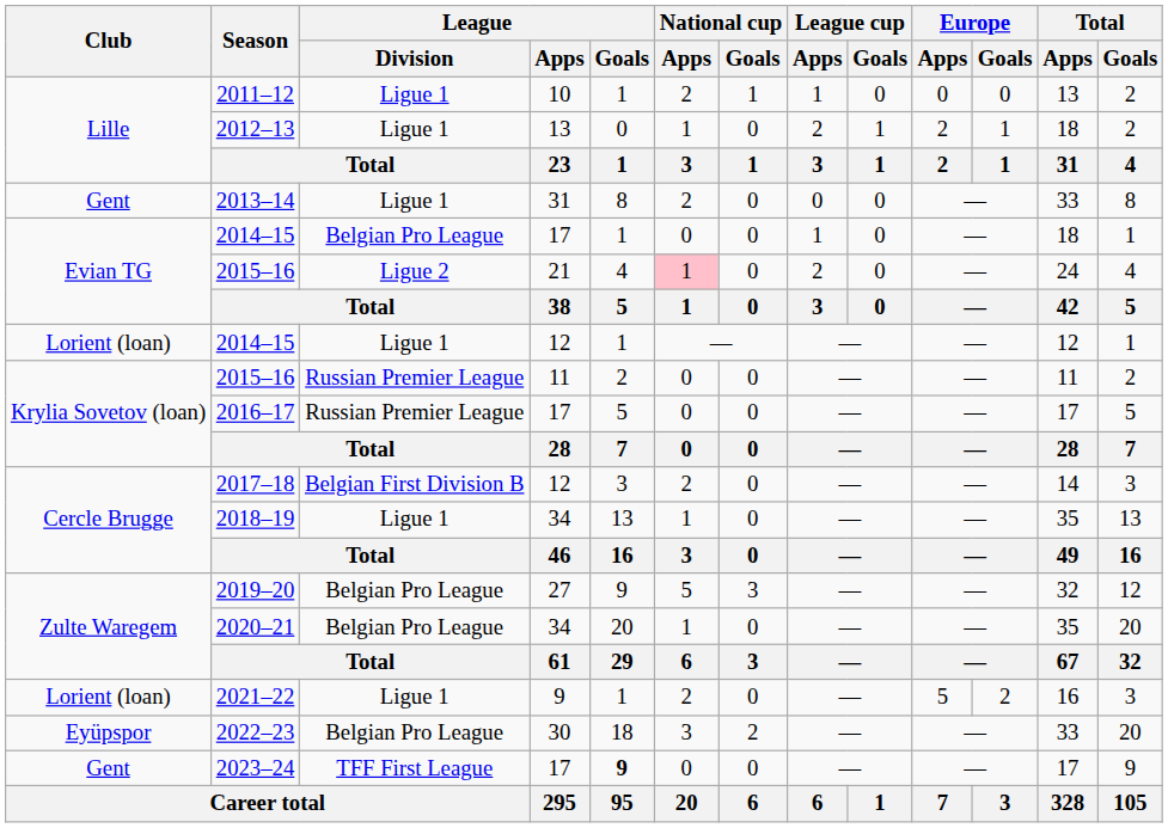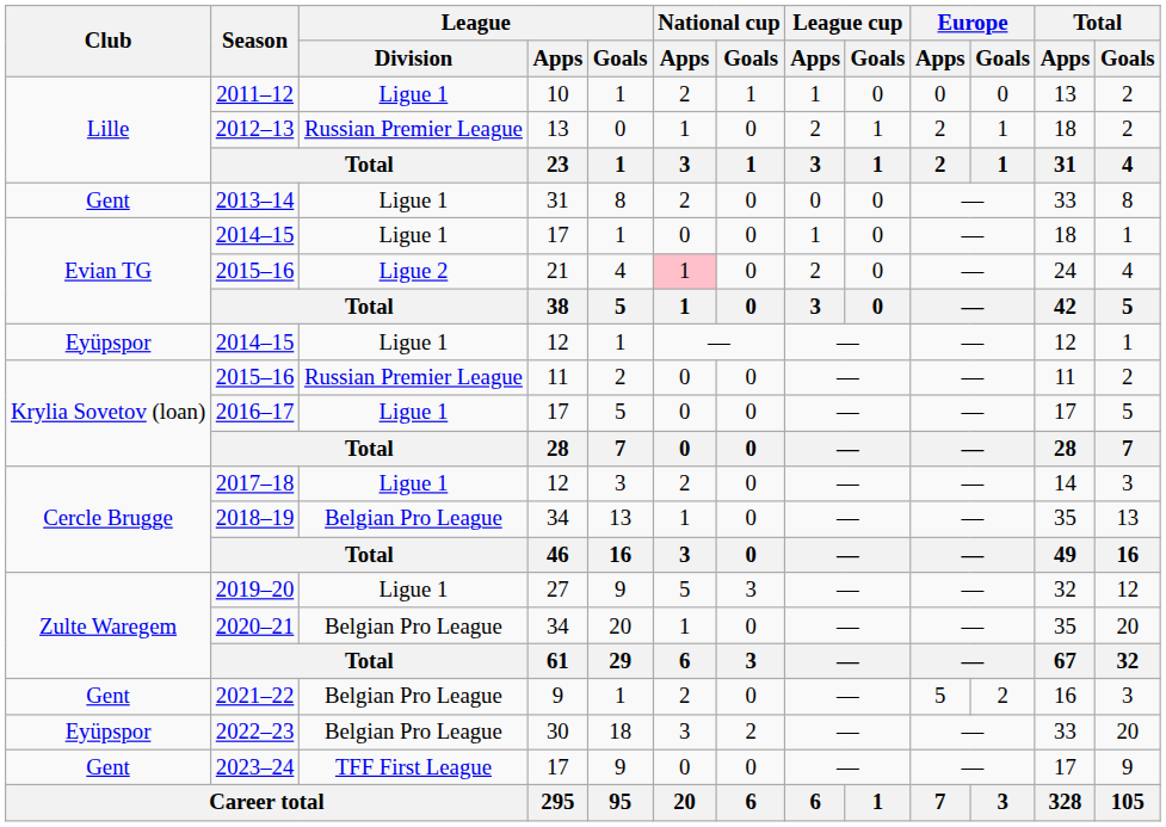2012–13 | League / Division: Ligue 1 -> Russian Premier League
2014–15 / 17 | League / Division: Belgian Pro League -> Ligue 1
2014–15 / 12 | Club: Lorient (loan) -> Eyüpspor
2016–17 | League / Division: Russian Premier League -> Ligue 1
2017–18 | League / Division: Belgian First Division B -> Ligue 1
2018–19 | League / Division: Ligue 1 -> Belgian Pro League
2019–20 | League / Division: Belgian Pro League -> Ligue 1
2021–22 | Club: Lorient (loan) -> Gent
2021–22 | League / Division: Ligue 1 -> Belgian Pro League
2023–24 | League / Goals: bold -> normal
